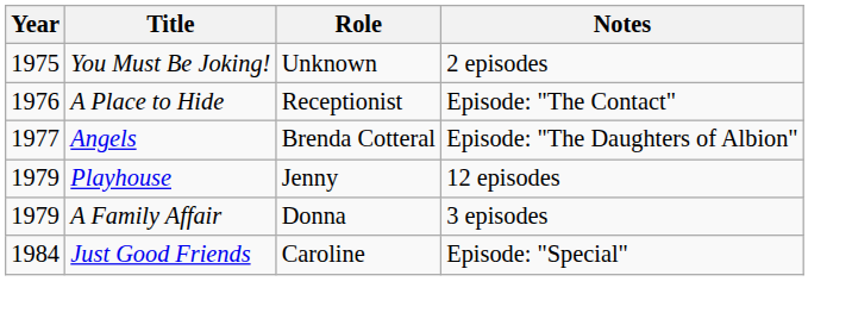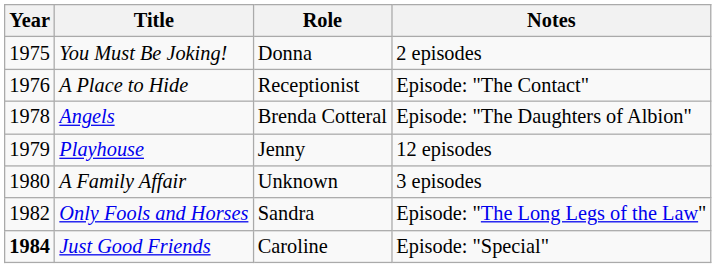You Must Be Joking! | Role: Unknown -> Donna
Angels | Year: 1977 -> 1978
A Family Affair | Year: 1979 -> 1980
A Family Affair | Role: Donna -> Unknown
+ row: 1982 | Only Fools and Horses | Sandra | Episode: "The Long Legs of the Law"
Just Good Friends | Year: normal -> bold
